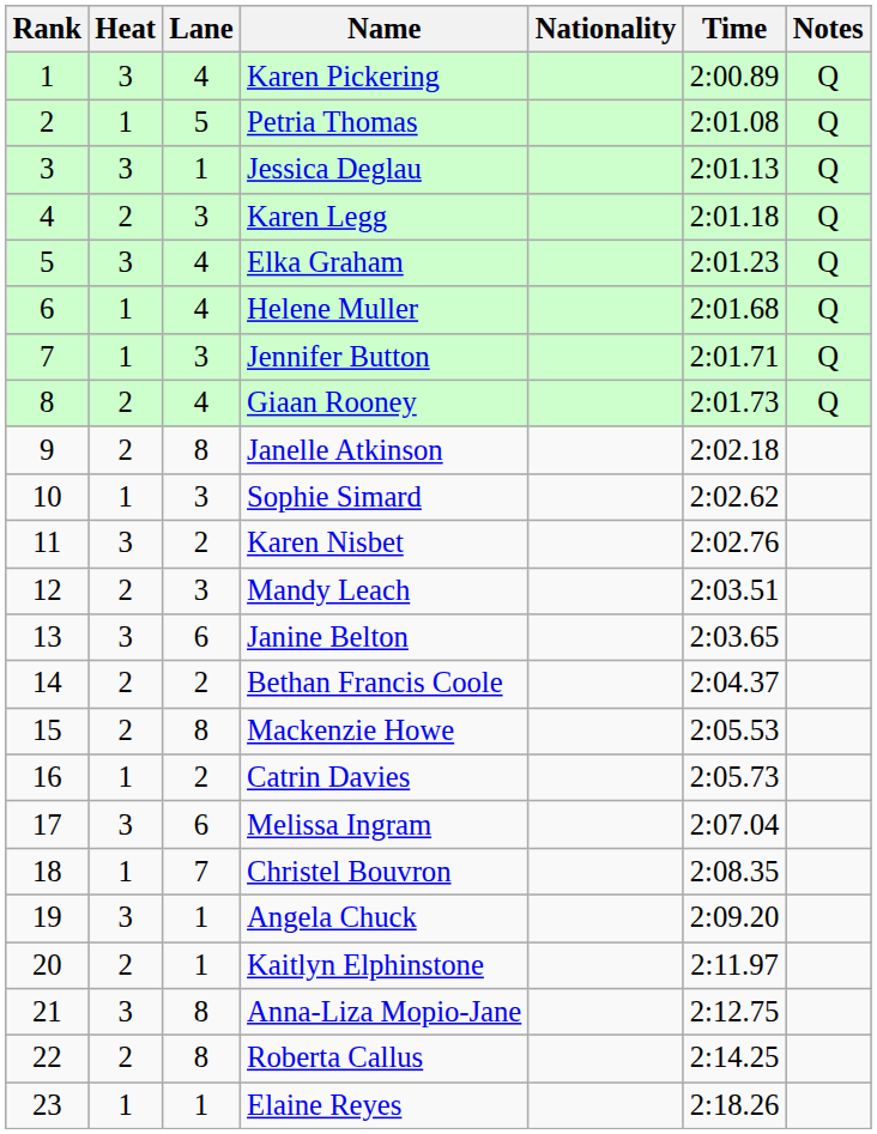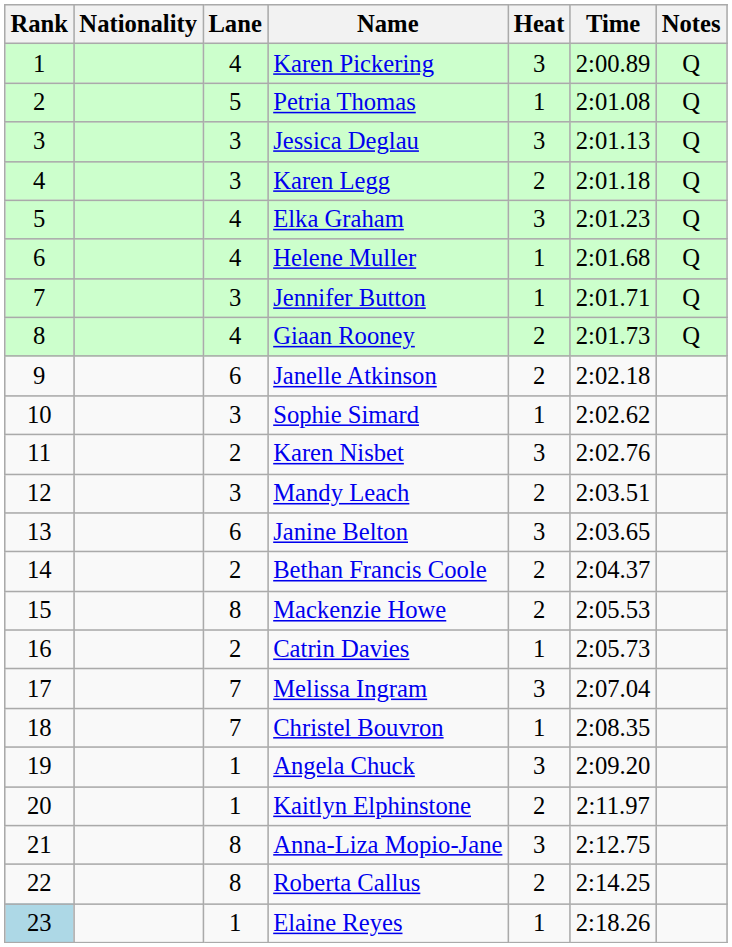columns swapped: Heat <-> Nationality
Jessica Deglau | Lane: 1 -> 3
Janelle Atkinson | Lane: 8 -> 6
Melissa Ingram | Lane: 6 -> 7
Elaine Reyes | Rank: no background -> lightblue background
